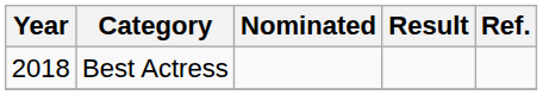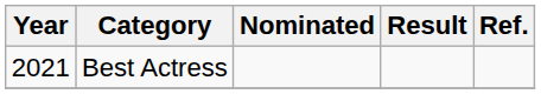Best Actress | Year: 2018 -> 2021
